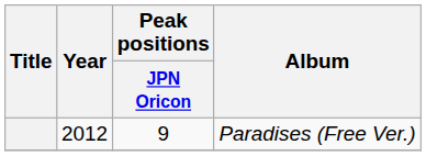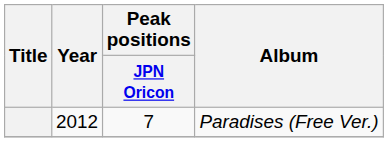Paradises (Free Ver.) | Peak positions / JPN Oricon: 9 -> 7
